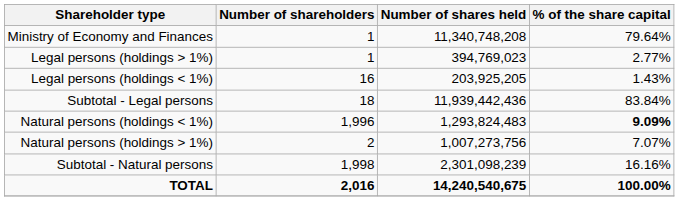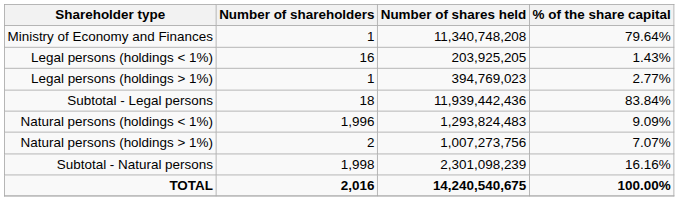rows swapped: Legal persons (holdings < 1%) <-> Legal persons (holdings > 1%)
Natural persons (holdings < 1%) | % of the share capital: bold -> normal
